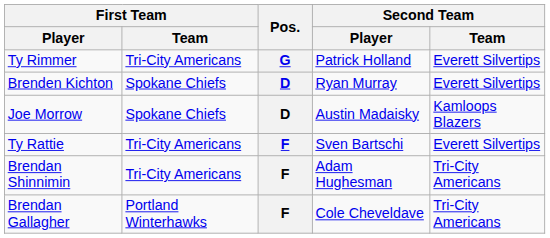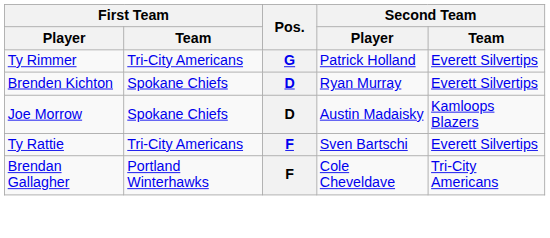- row: Brendan Shinnimin | Tri-City Americans | F | Adam Hughesman | Tri-City Americans
